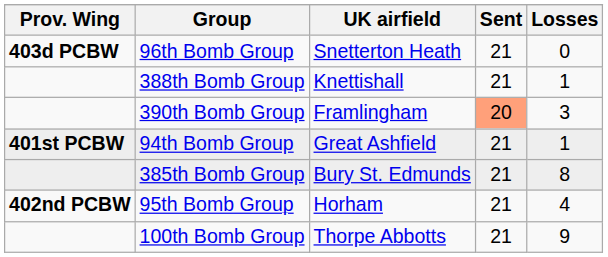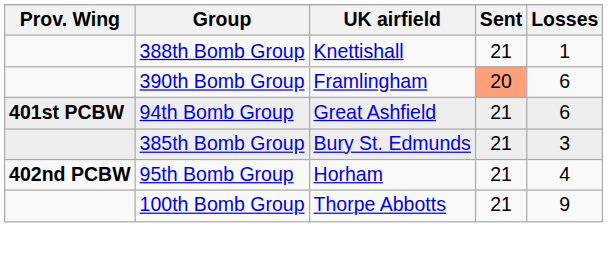- row: 403d PCBW | 96th Bomb Group | Snetterton Heath | 21 | 0
390th Bomb Group | Losses: 3 -> 6
94th Bomb Group | Losses: 1 -> 6
385th Bomb Group | Losses: 8 -> 3
